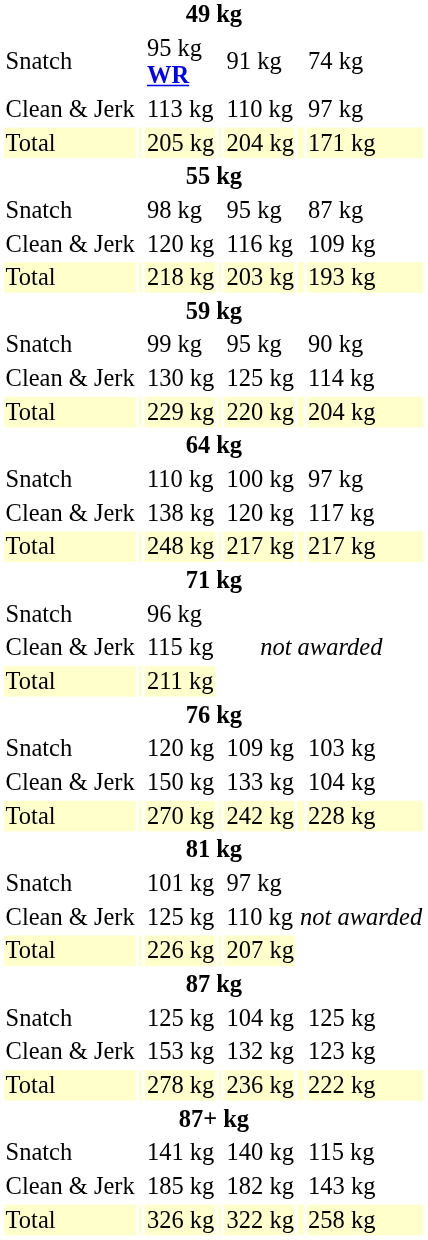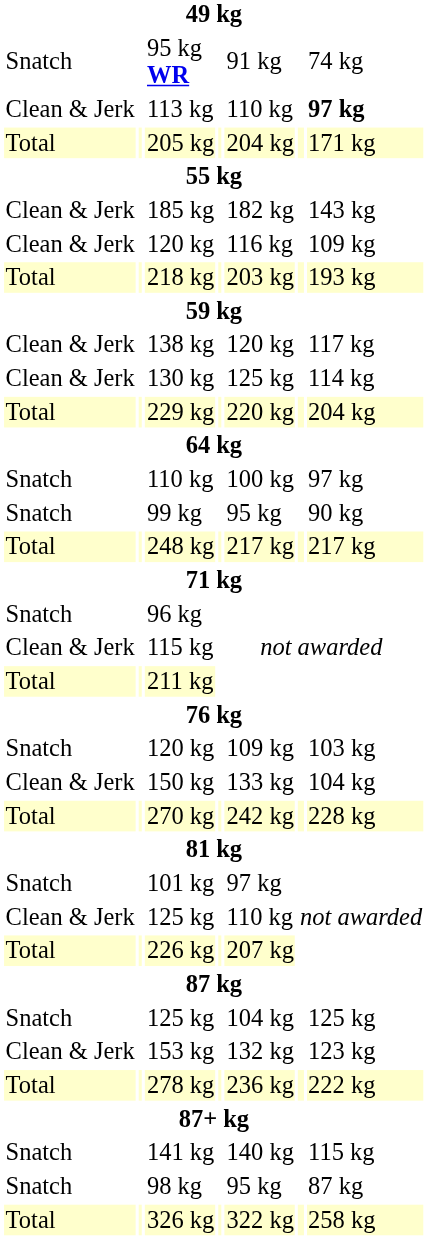113 kg | column 7: normal -> bold
rows swapped: 98 kg <-> 185 kg
rows swapped: 99 kg <-> 138 kg
